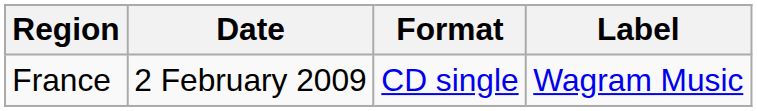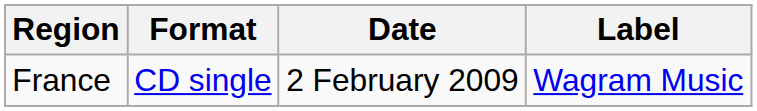columns swapped: Date <-> Format
